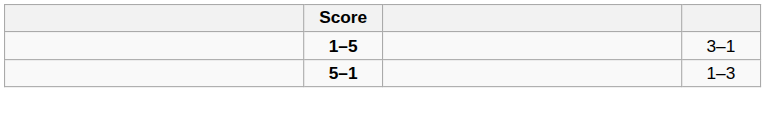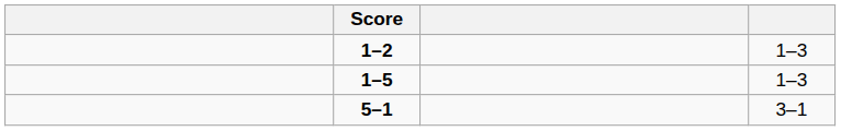+ row: 1–2 | 1–3
1–5 | column 4: 3–1 -> 1–3
5–1 | column 4: 1–3 -> 3–1
